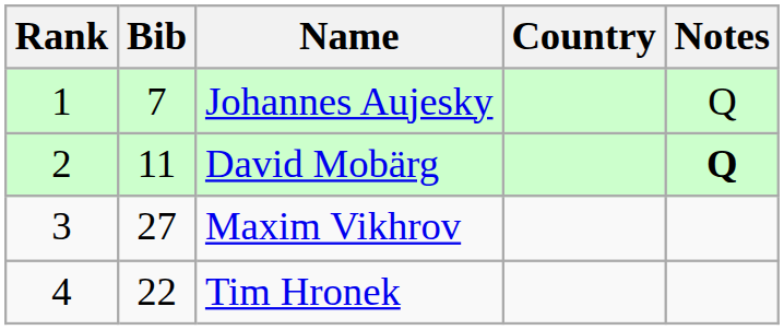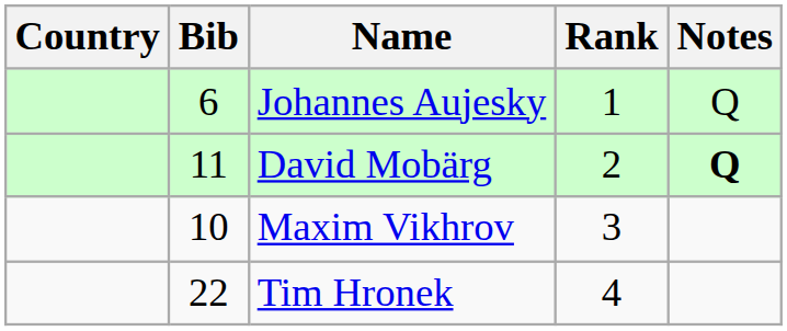columns swapped: Rank <-> Country
Johannes Aujesky | Bib: 7 -> 6
Maxim Vikhrov | Bib: 27 -> 10
